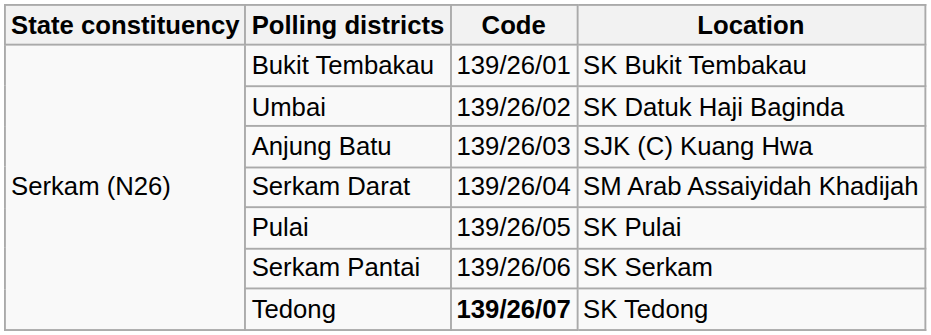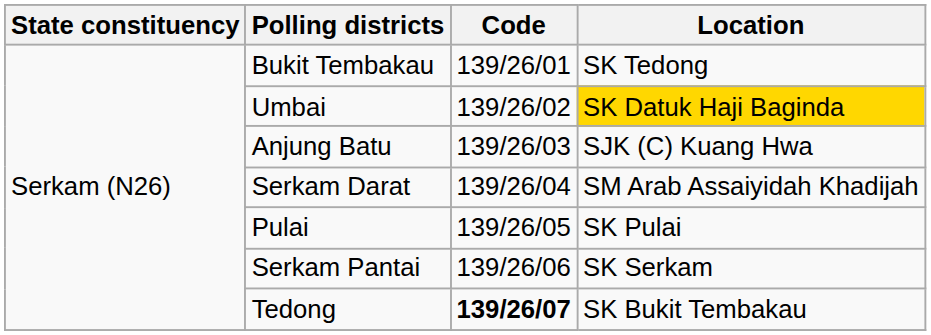Bukit Tembakau | Location: SK Bukit Tembakau -> SK Tedong
Umbai | Location: no background -> gold background
Tedong | Location: SK Tedong -> SK Bukit Tembakau
